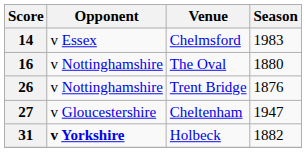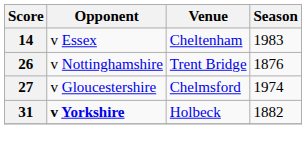14 | Venue: Chelmsford -> Cheltenham
- row: 16 | v Nottinghamshire | The Oval | 1880
27 | Venue: Cheltenham -> Chelmsford
27 | Season: 1947 -> 1974
